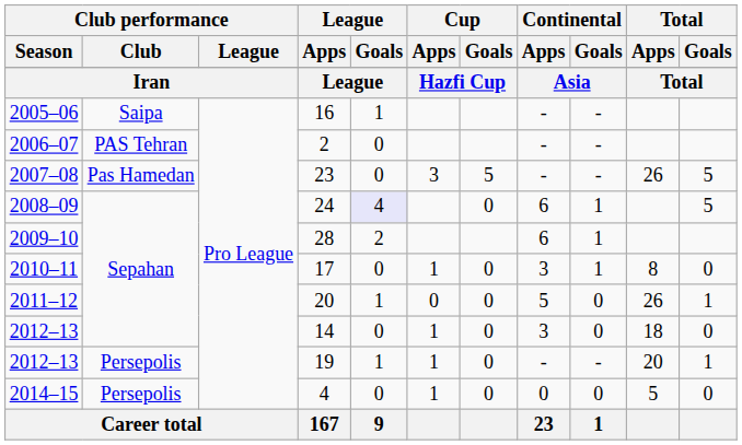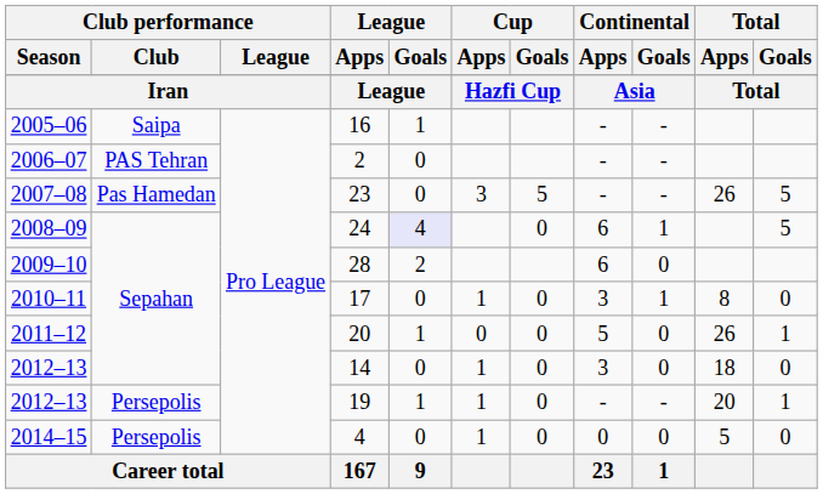28 | Continental / Goals: 1 -> 0
